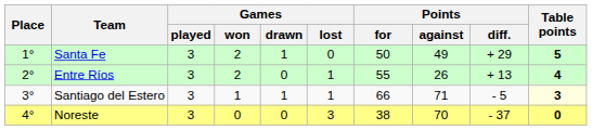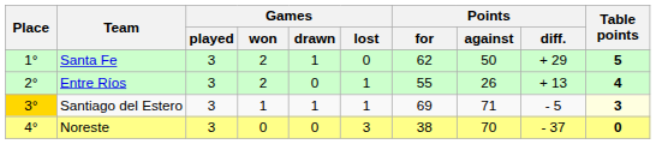Santa Fe | Points / for: 50 -> 62
Santa Fe | Points / against: 49 -> 50
Santiago del Estero | Place: no background -> gold background
Santiago del Estero | Points / for: 66 -> 69
